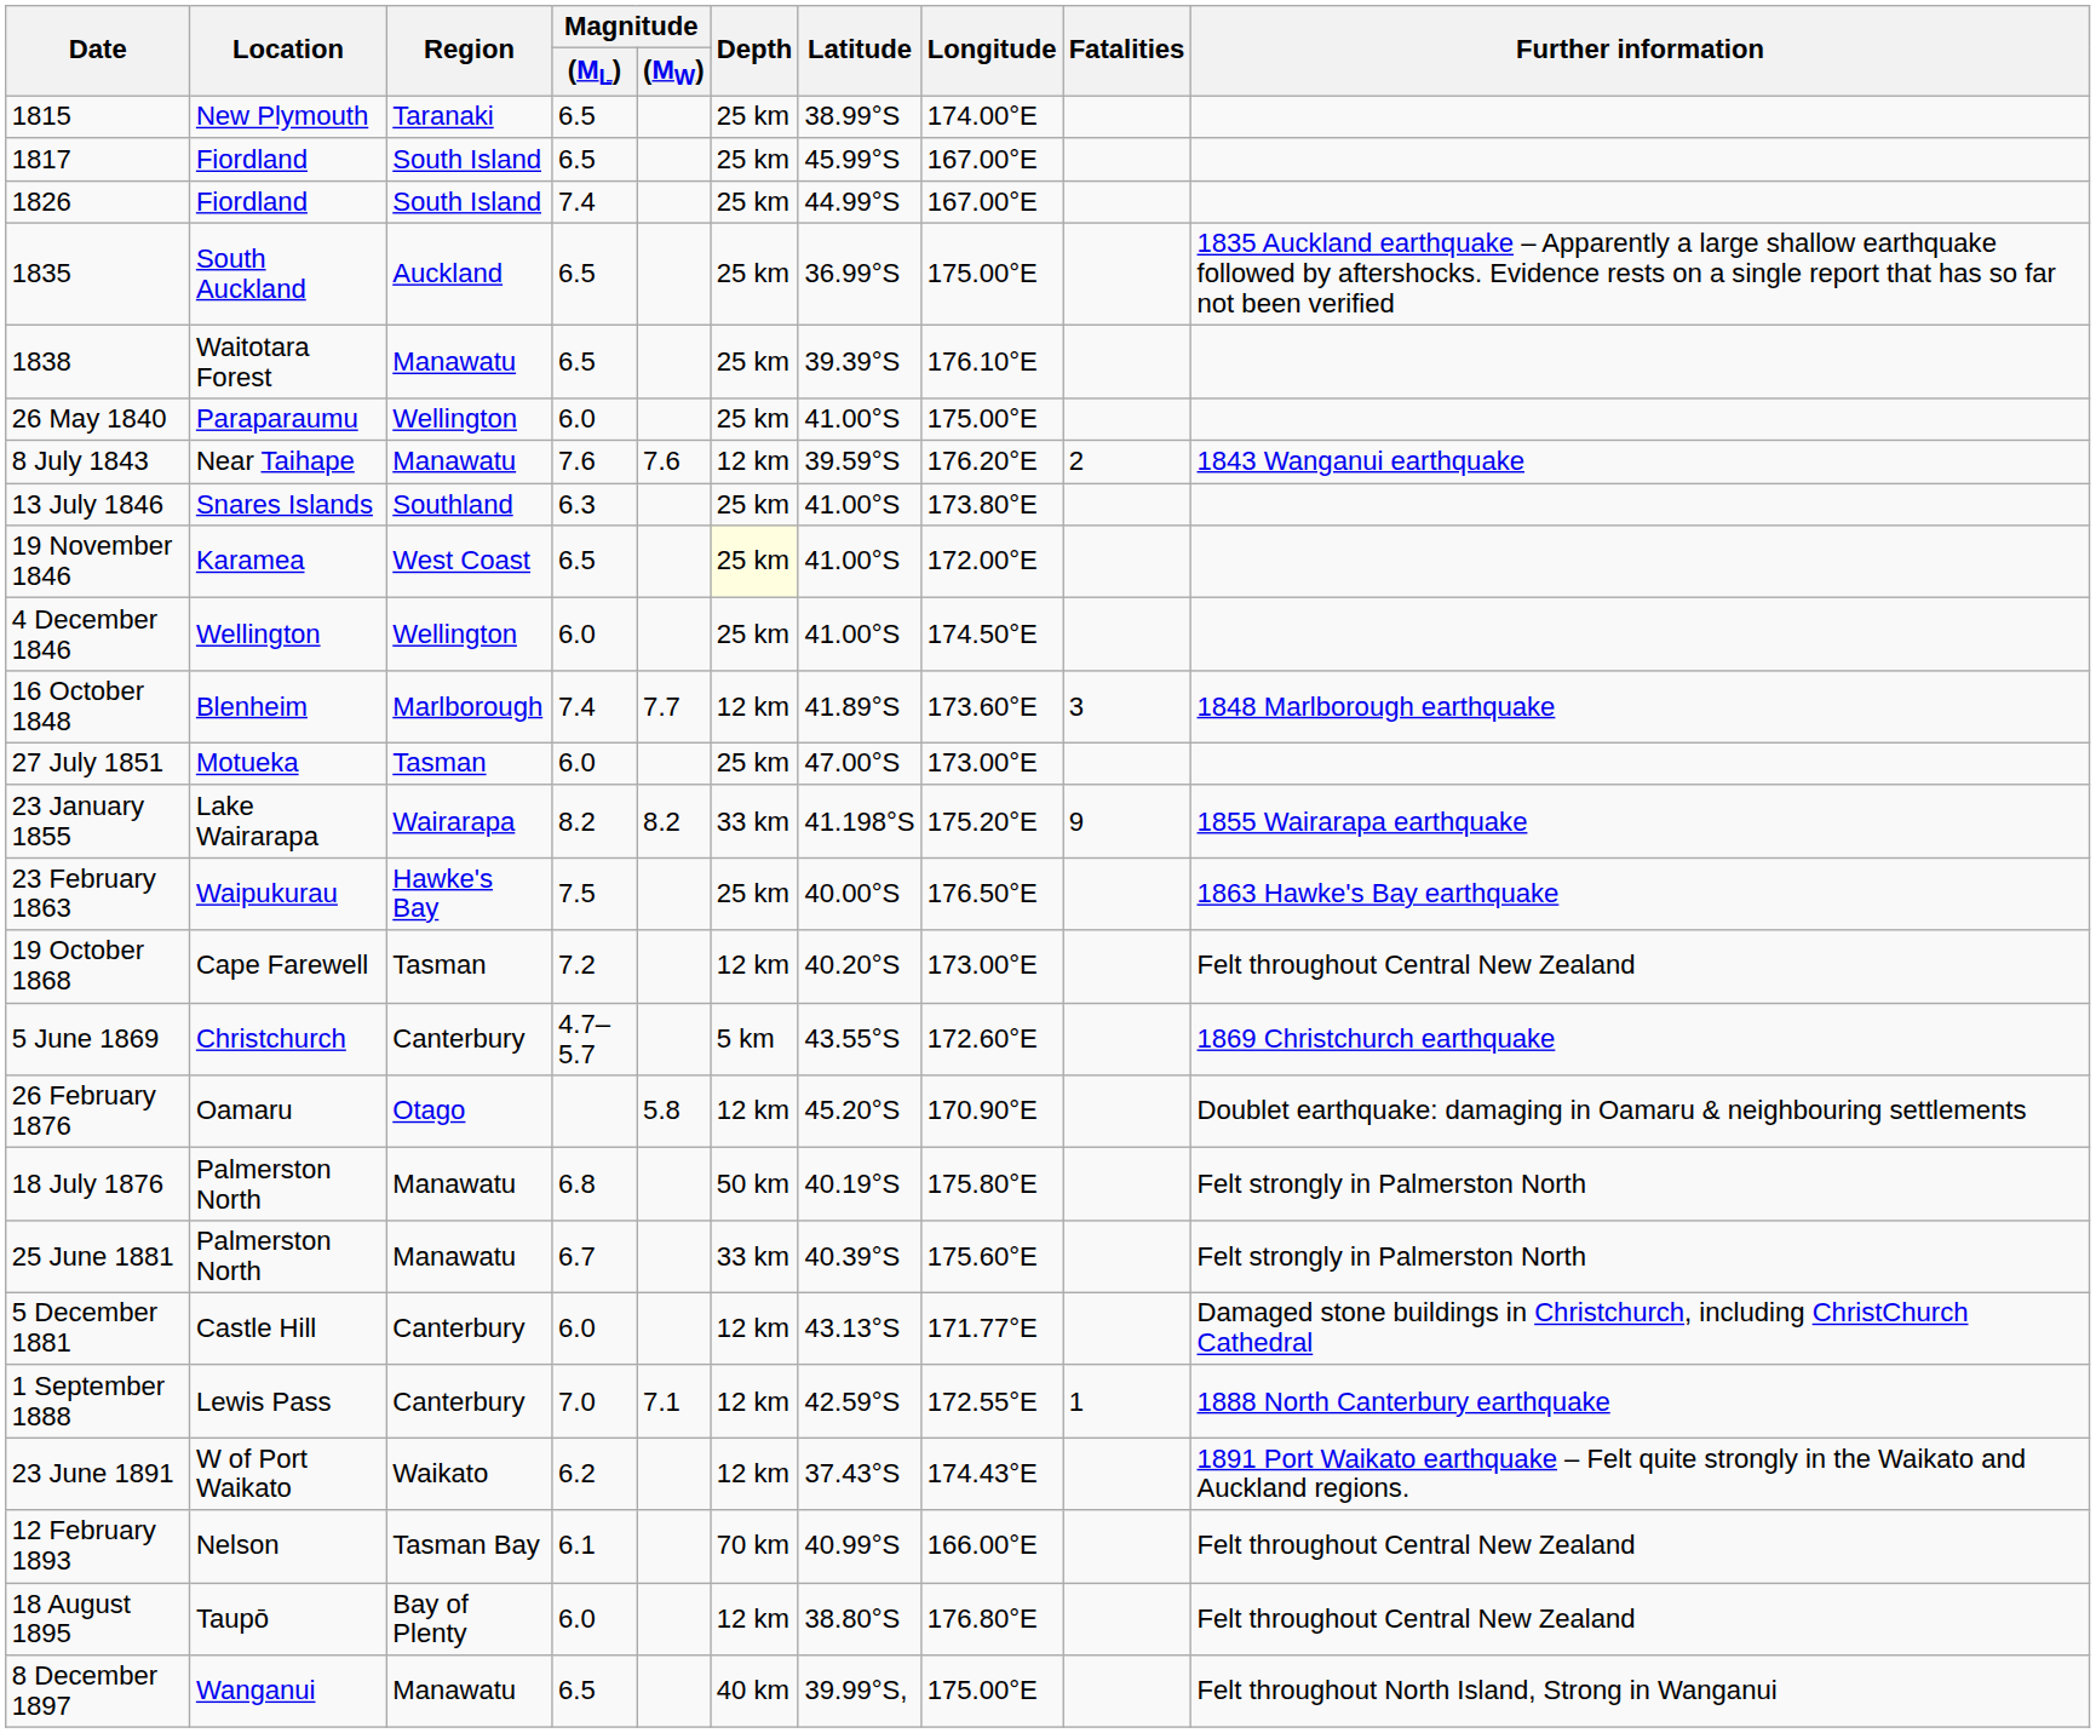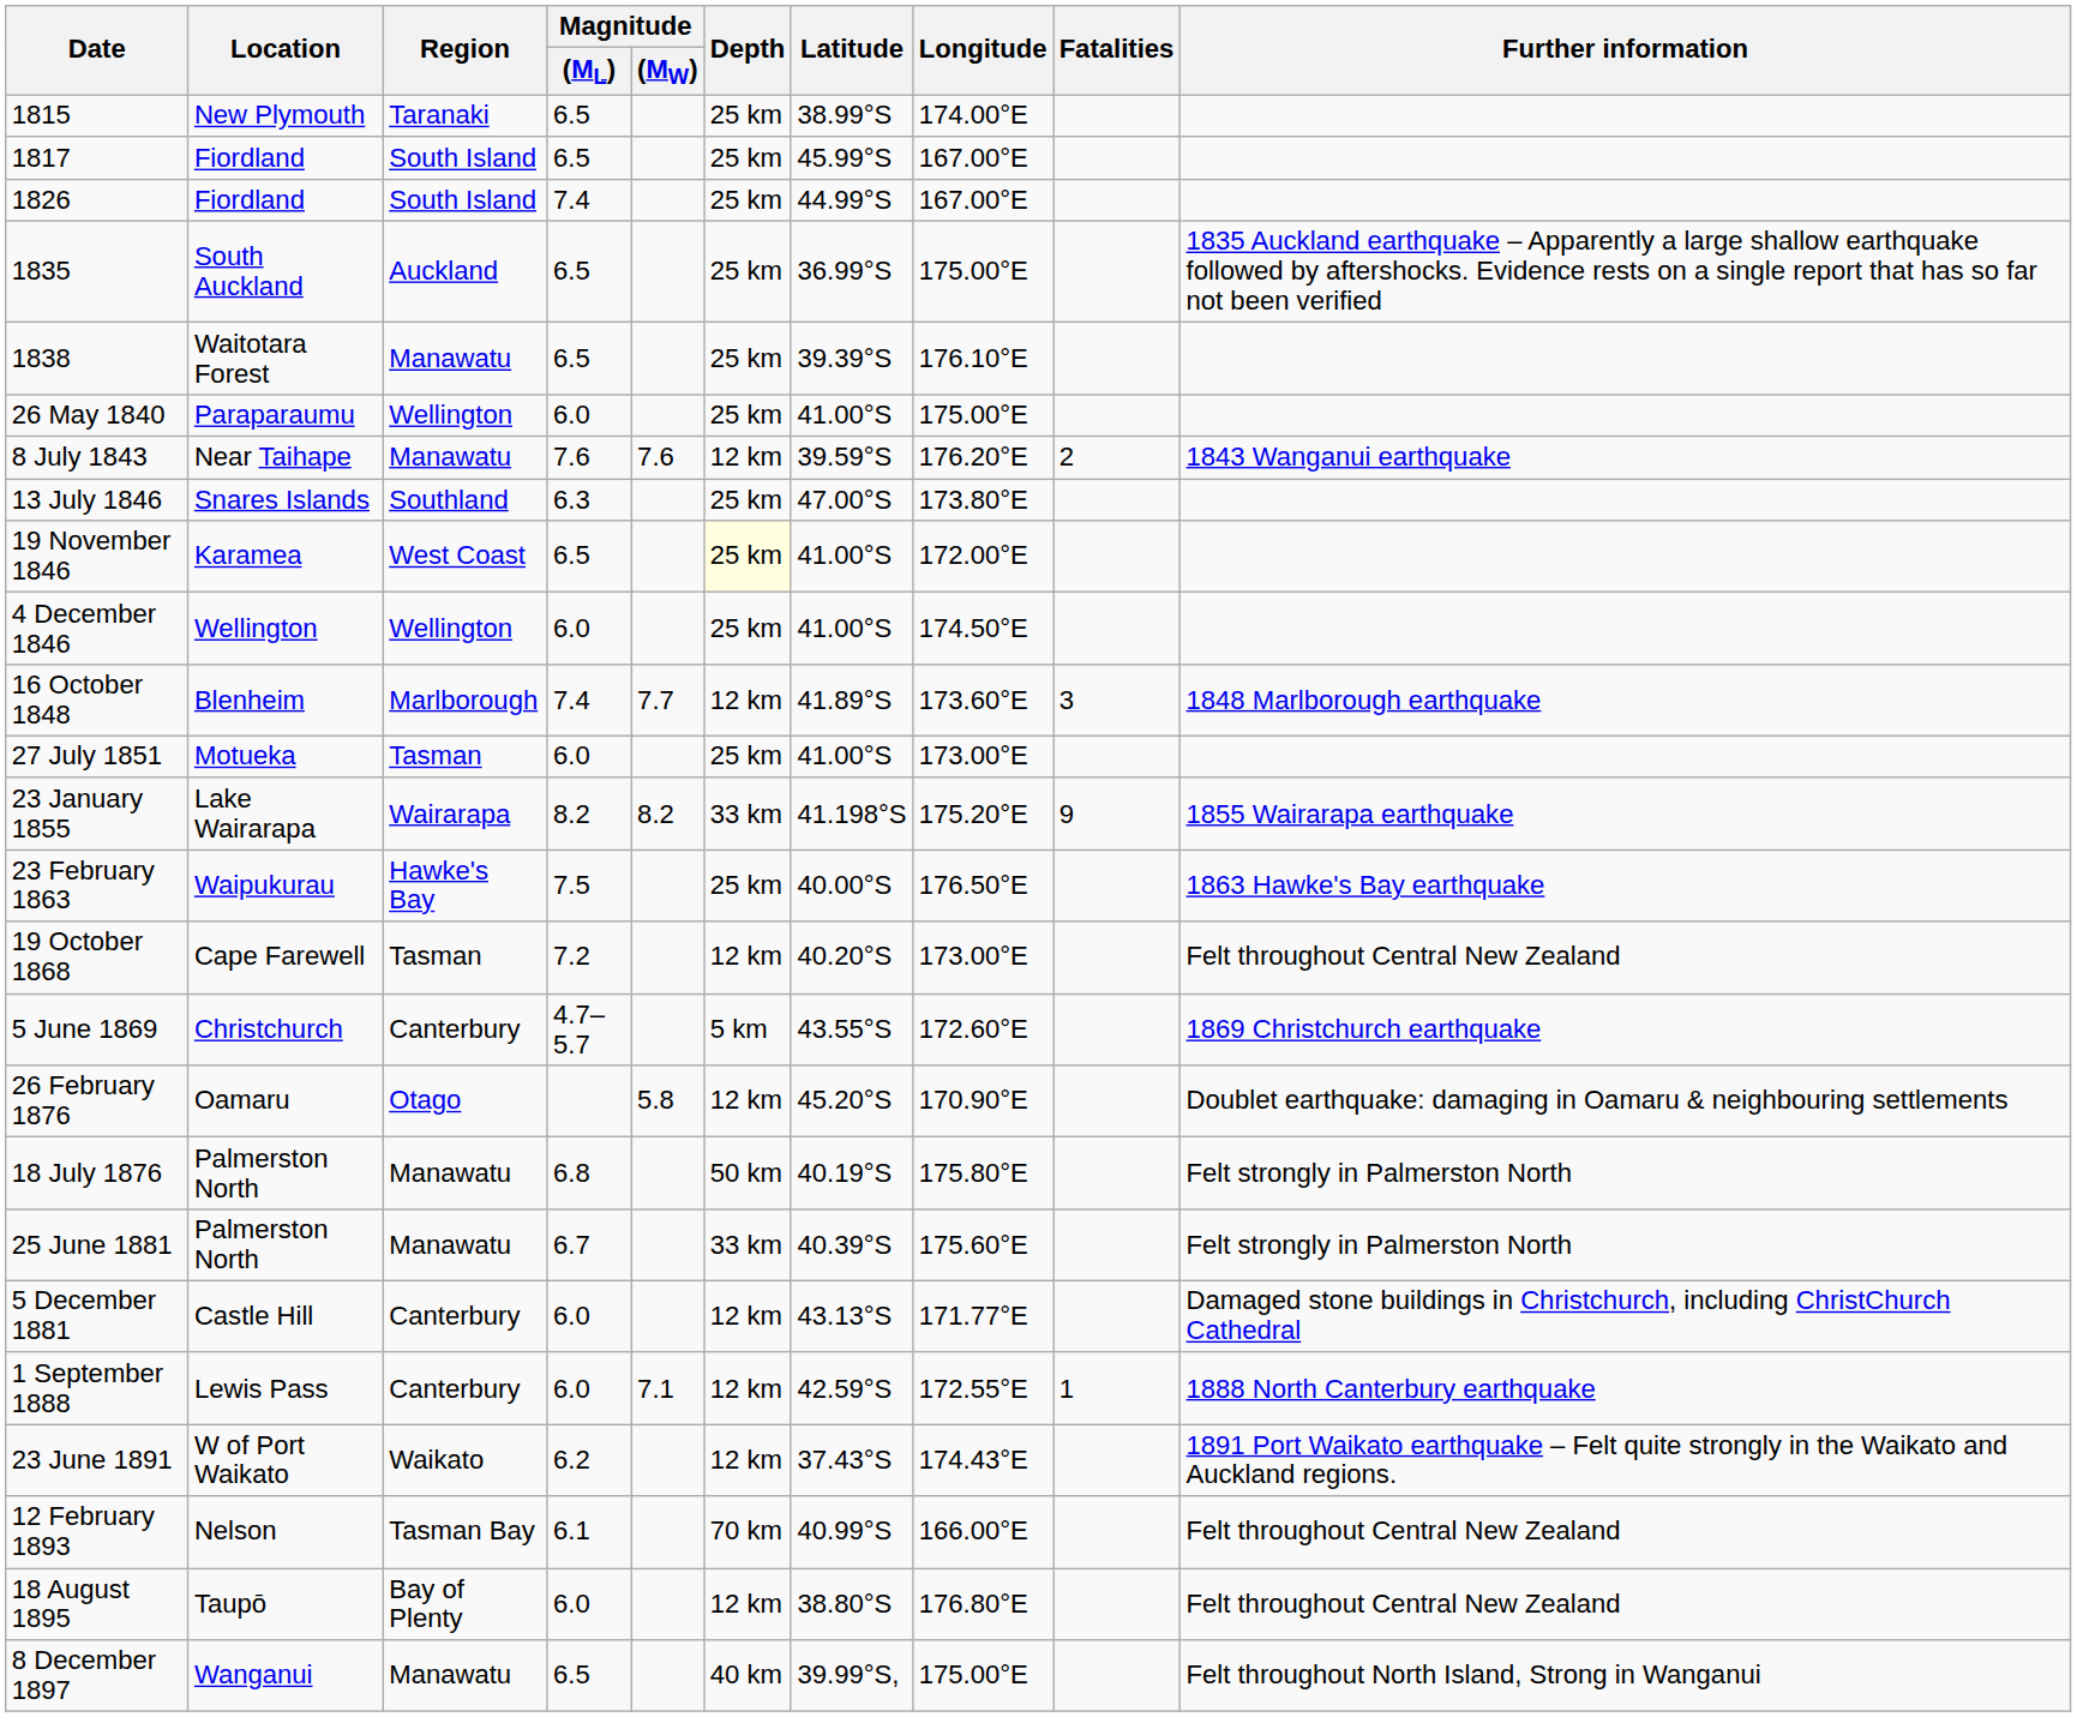13 July 1846 | Latitude: 41.00°S -> 47.00°S
27 July 1851 | Latitude: 47.00°S -> 41.00°S
1 September 1888 | Magnitude / (ML): 7.0 -> 6.0
